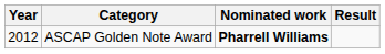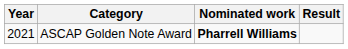ASCAP Golden Note Award | Year: 2012 -> 2021
